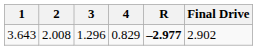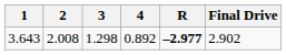3.643 | 3: 1.296 -> 1.298
3.643 | 4: 0.829 -> 0.892
